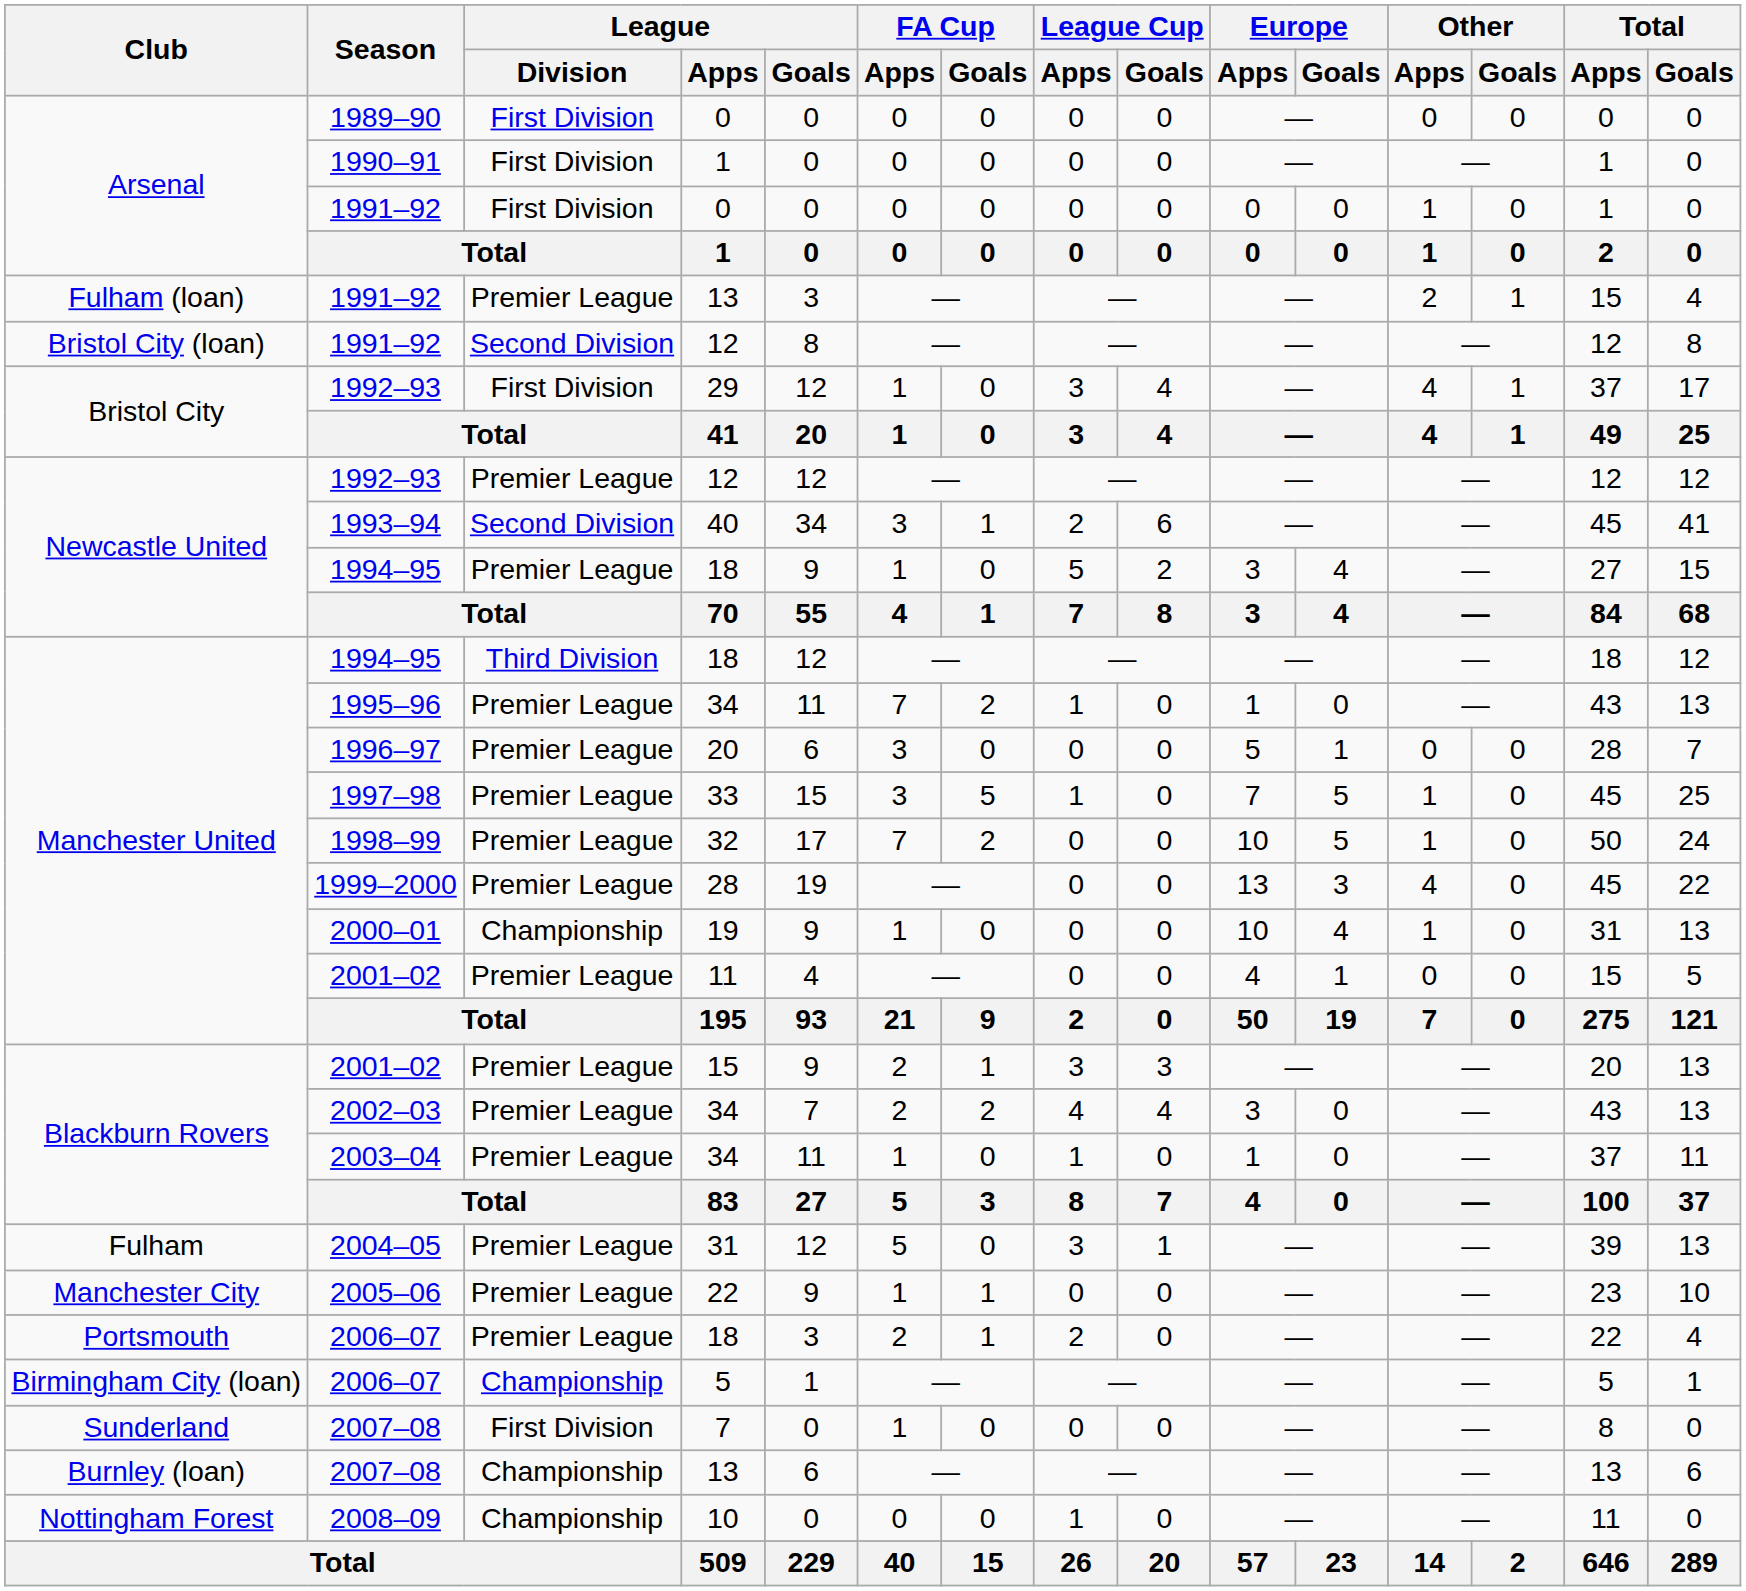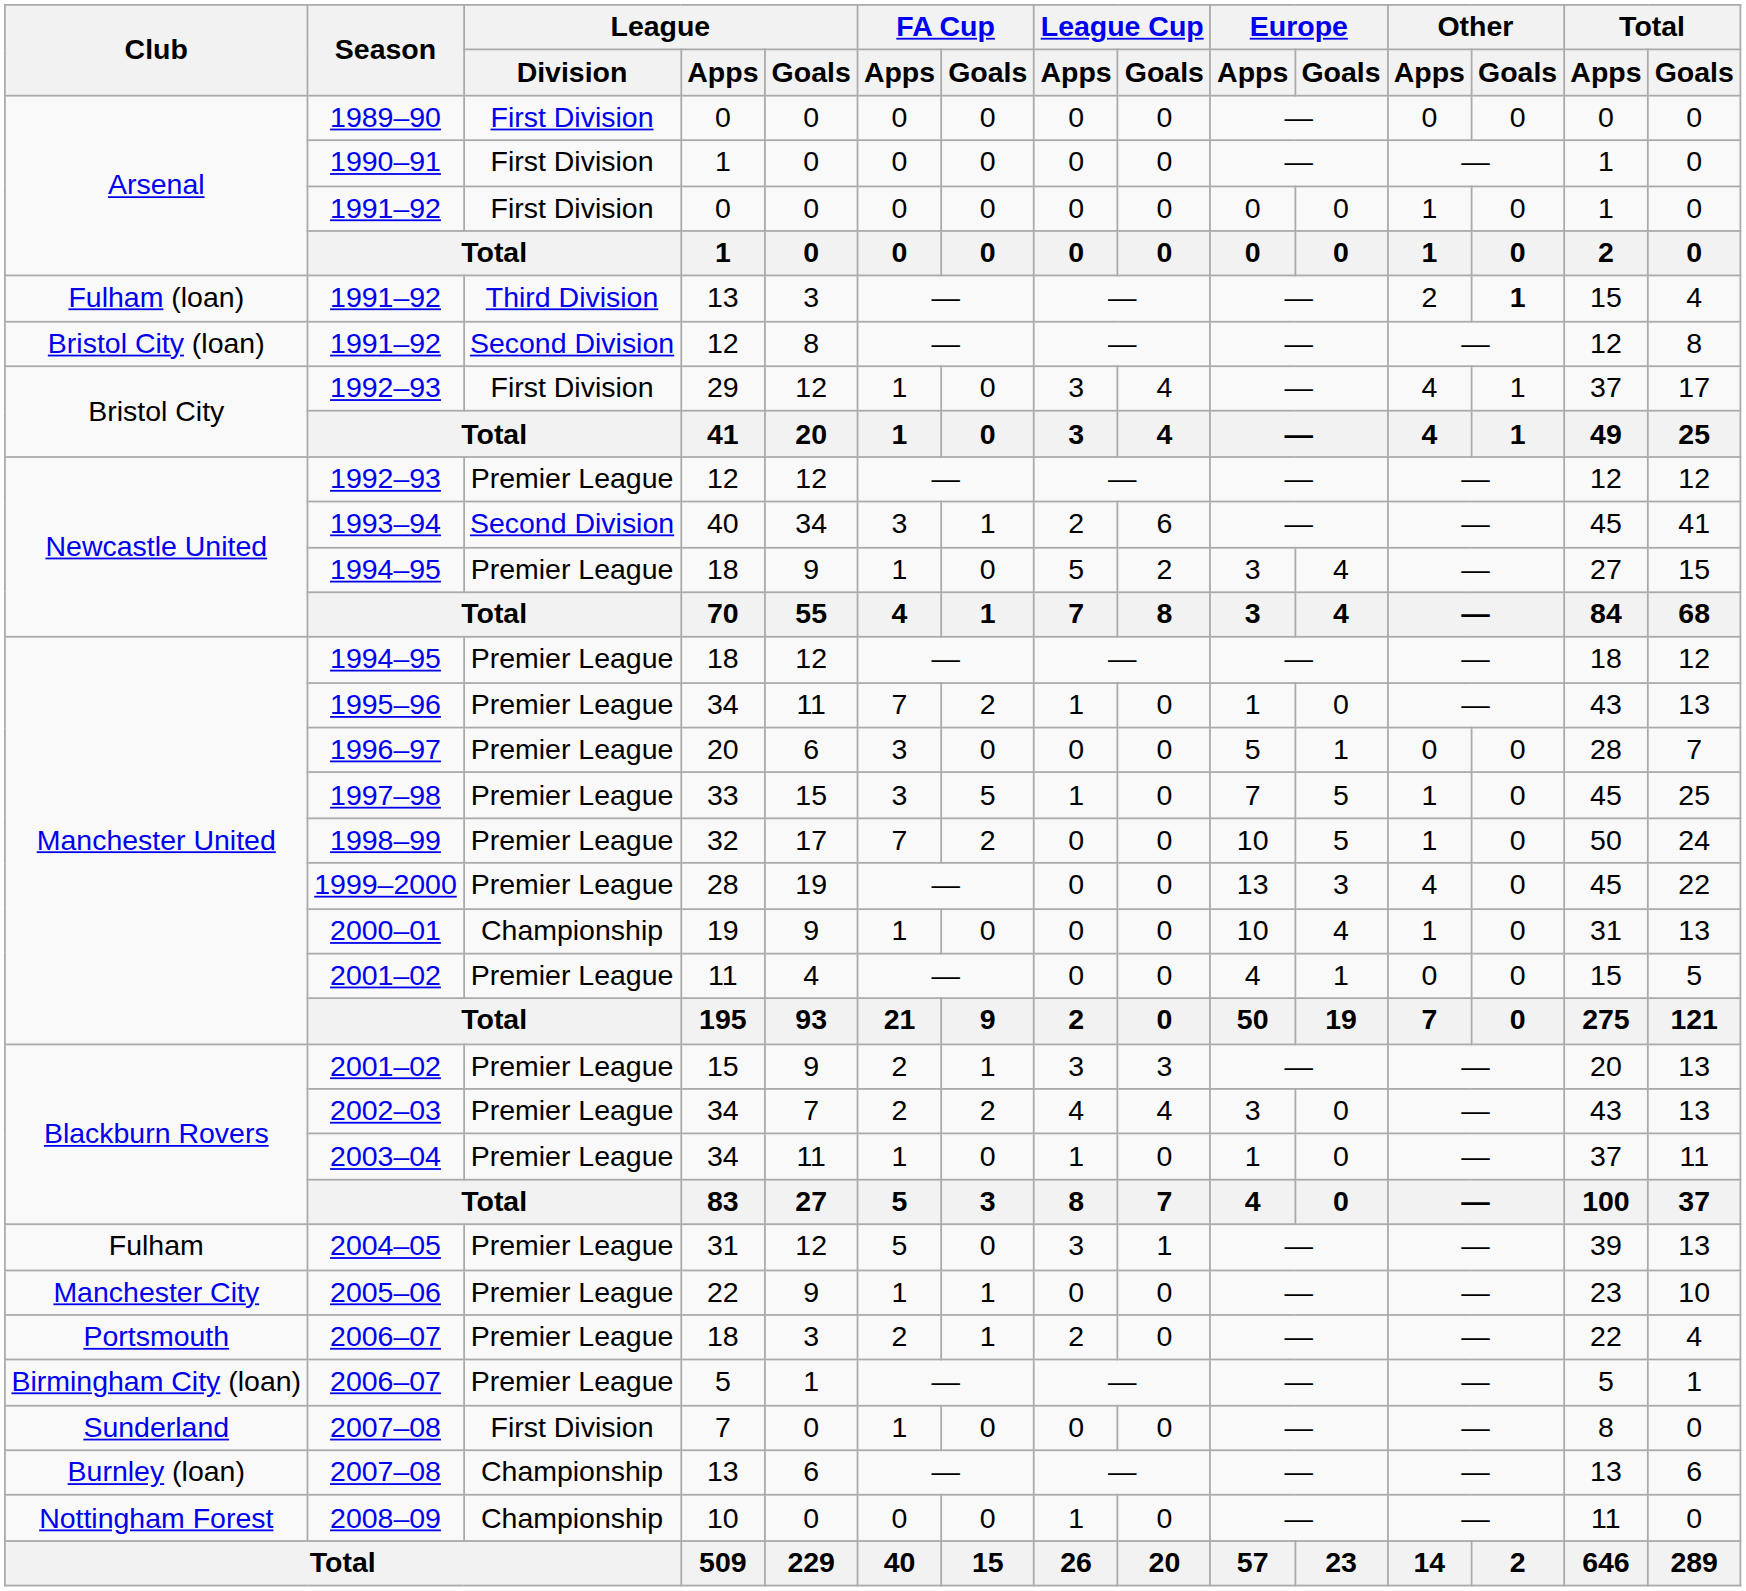Fulham (loan) / 1991–92 | League / Division: Premier League -> Third Division
Fulham (loan) / 1991–92 | Other / Goals: normal -> bold
Manchester United / 1994–95 | League / Division: Third Division -> Premier League
Birmingham City (loan) / 2006–07 | League / Division: Championship -> Premier League
